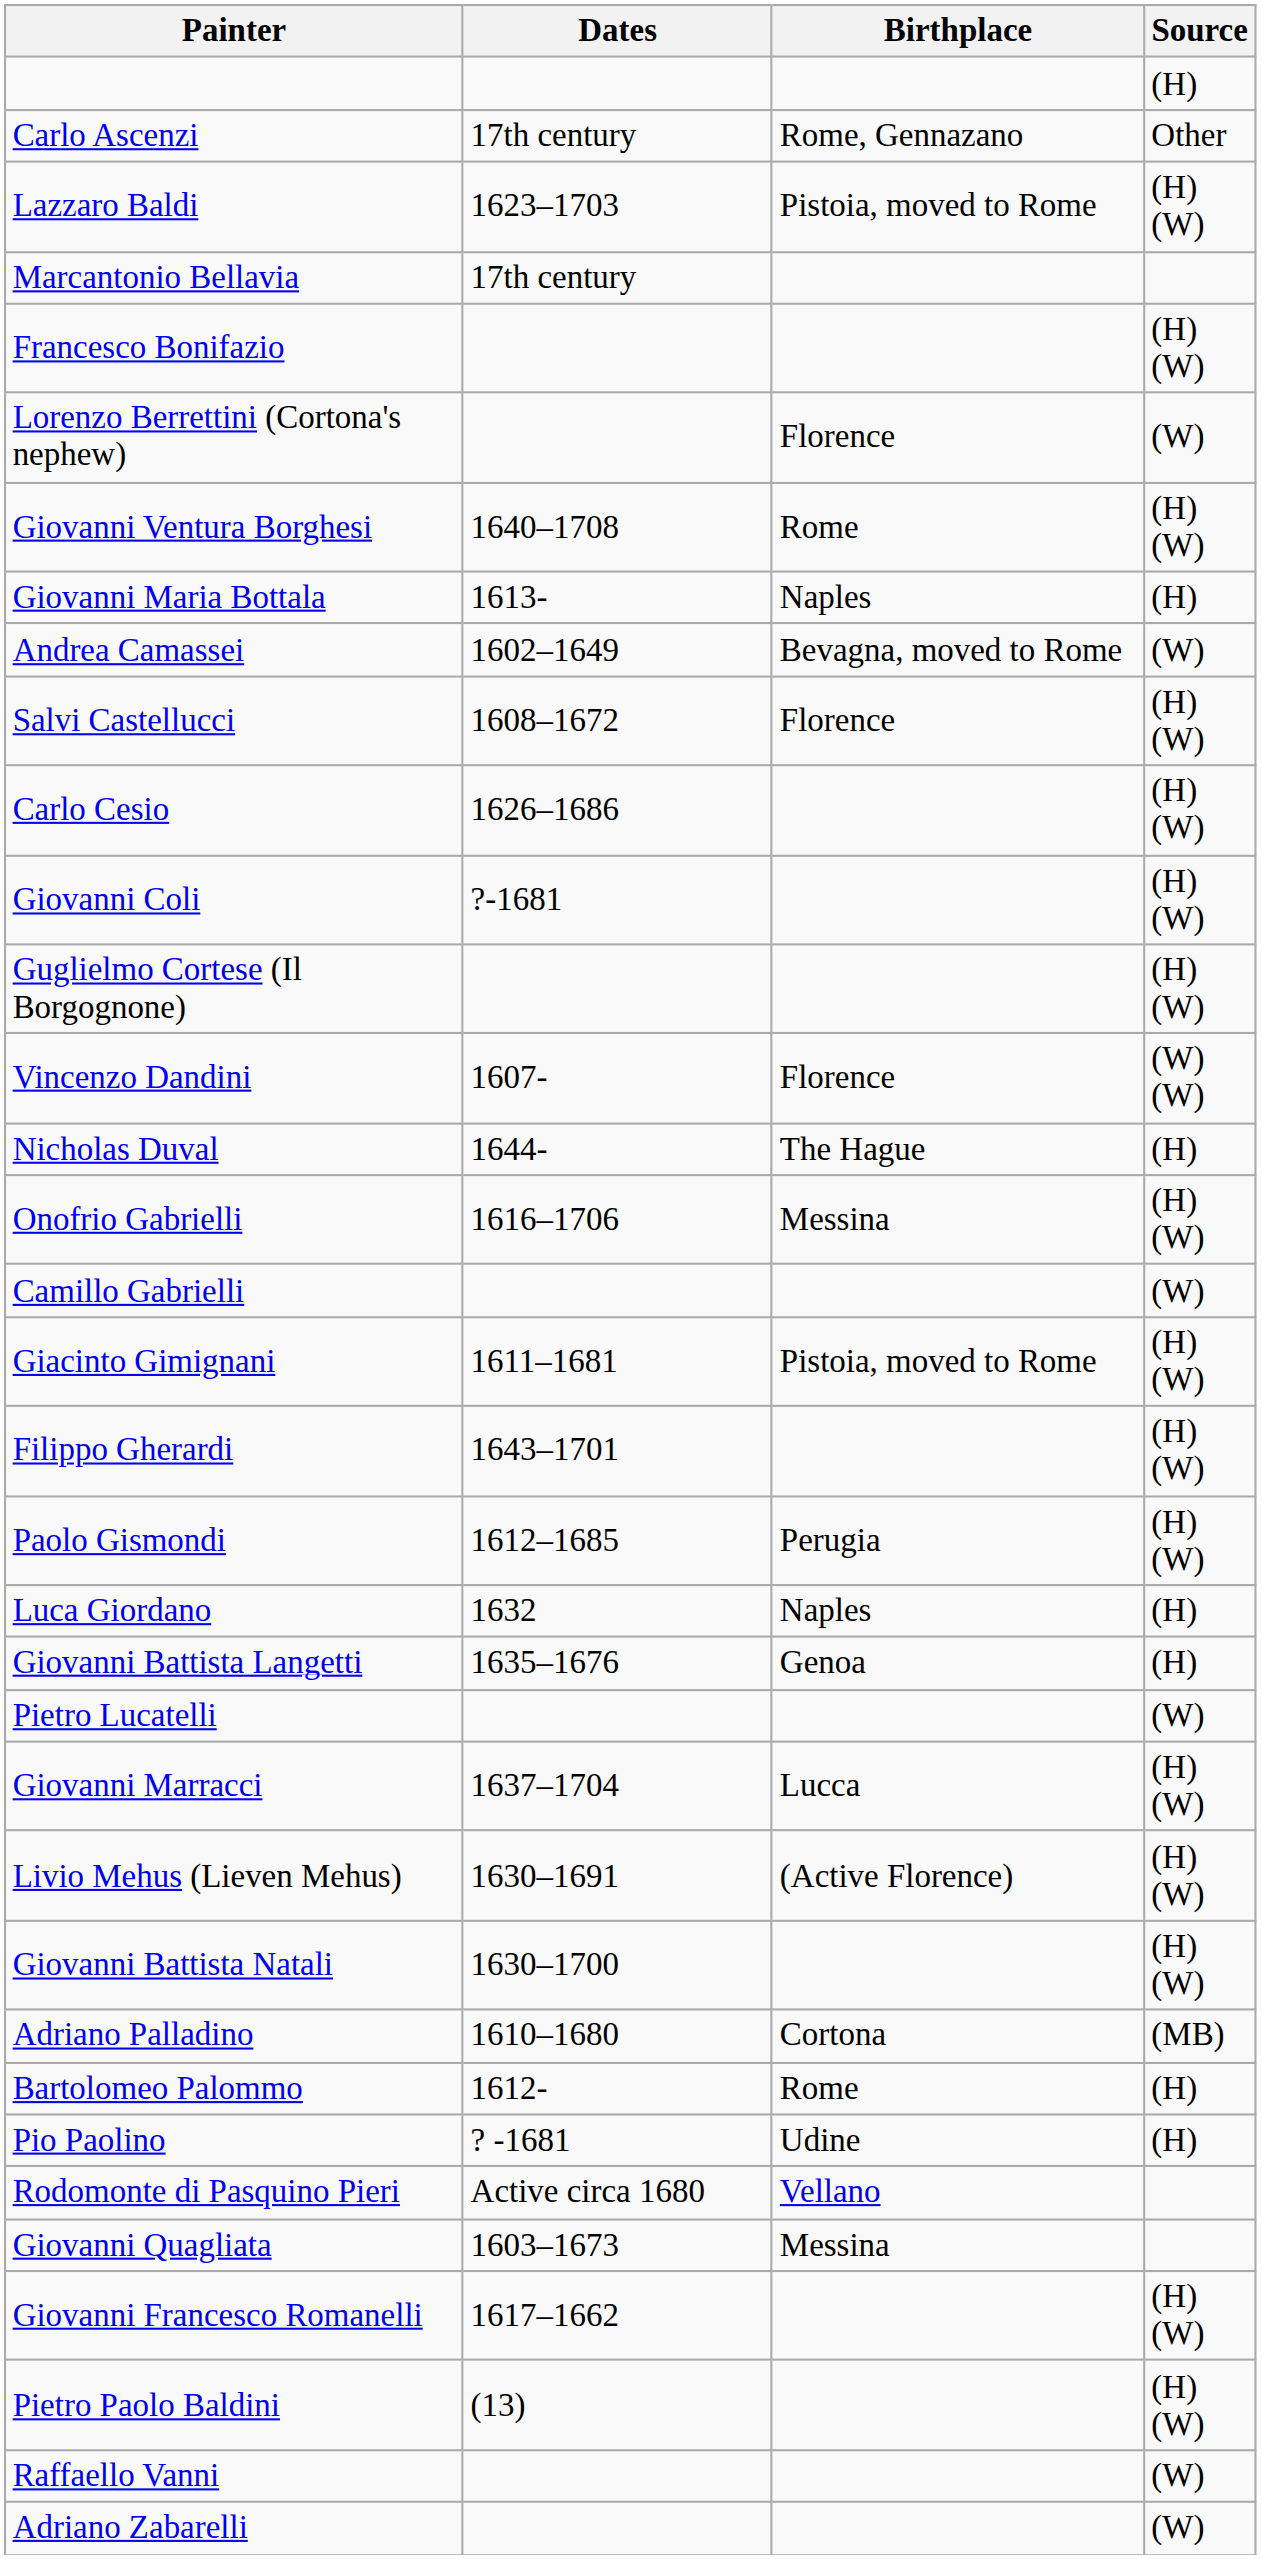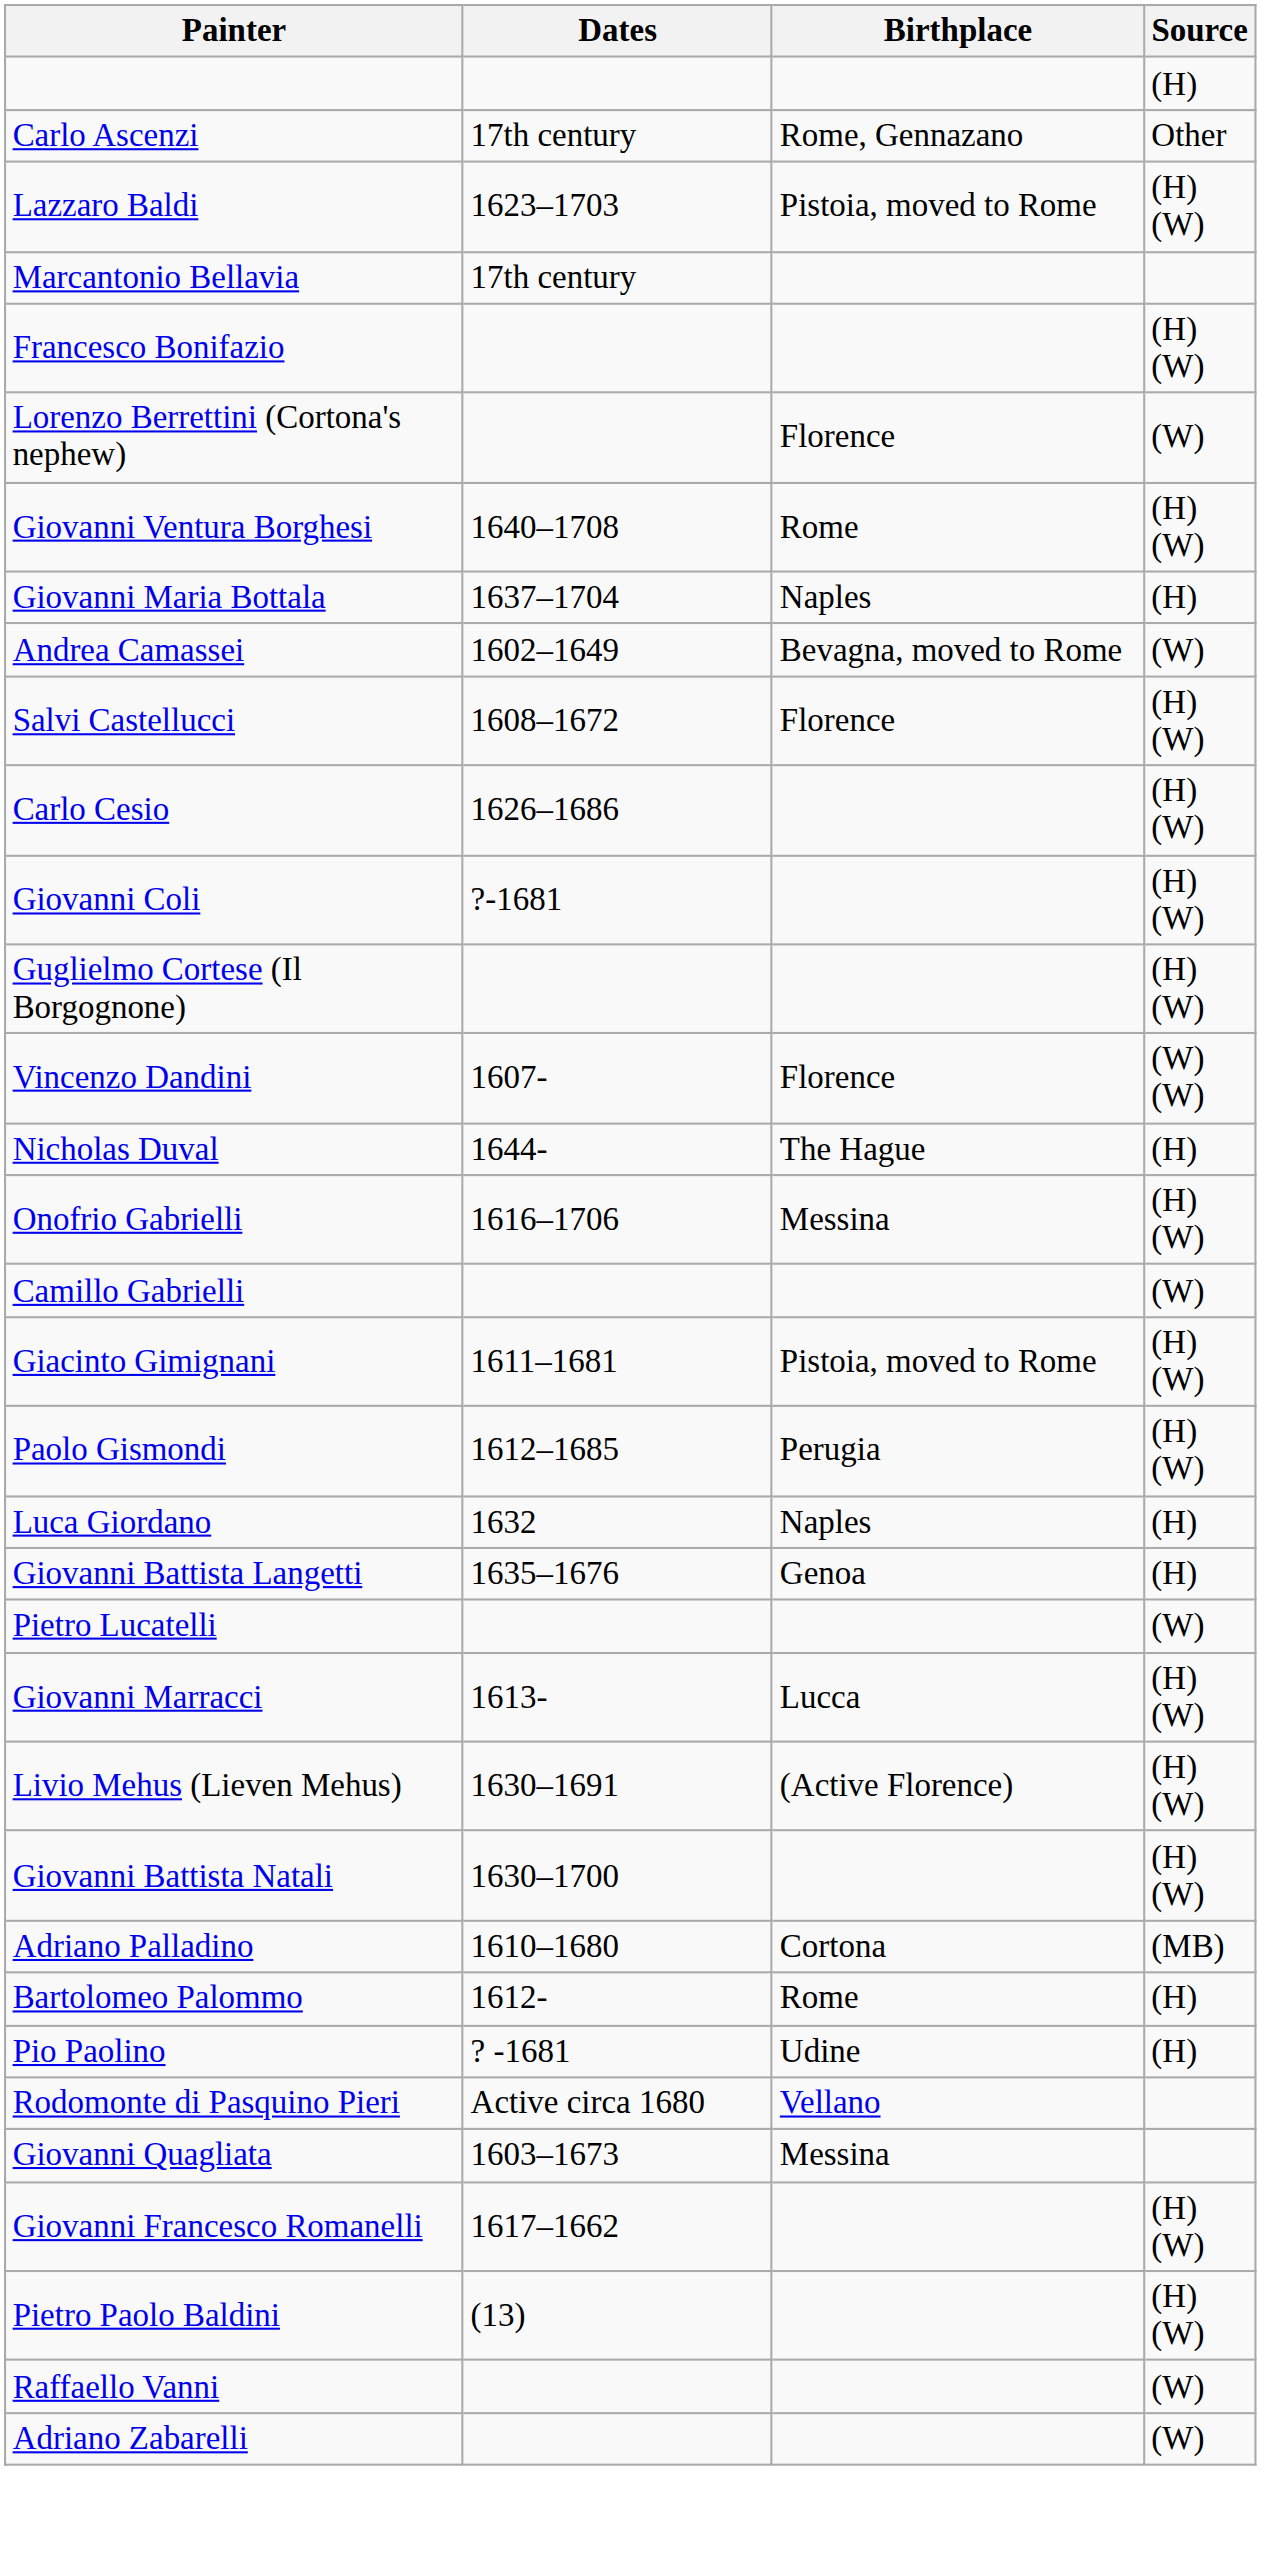Giovanni Maria Bottala | Dates: 1613- -> 1637–1704
- row: Filippo Gherardi | 1643–1701 | (H)(W)
Giovanni Marracci | Dates: 1637–1704 -> 1613-
